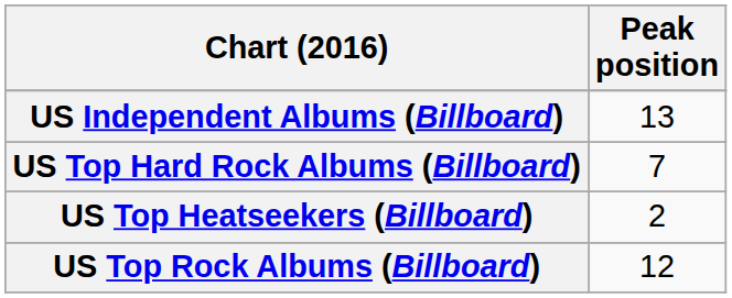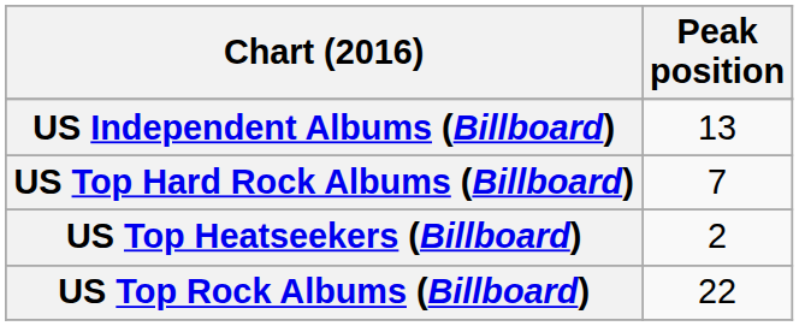US Top Rock Albums (Billboard) | Peak position: 12 -> 22
